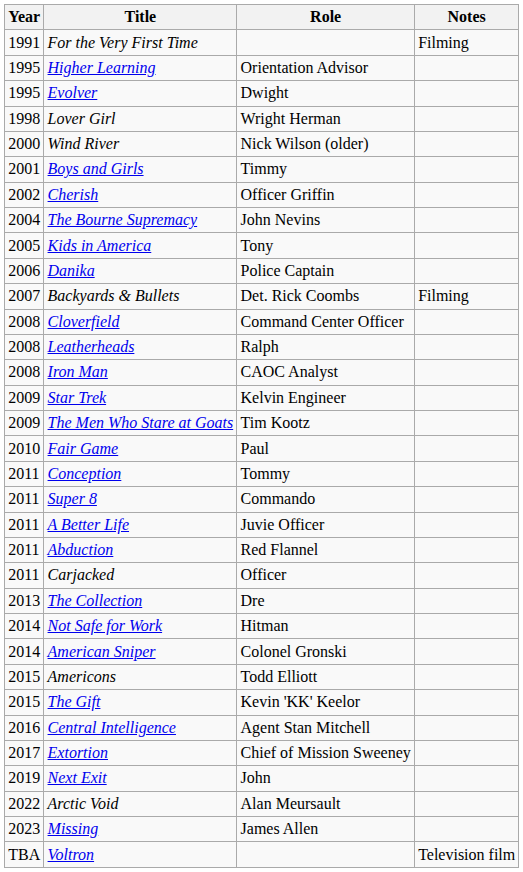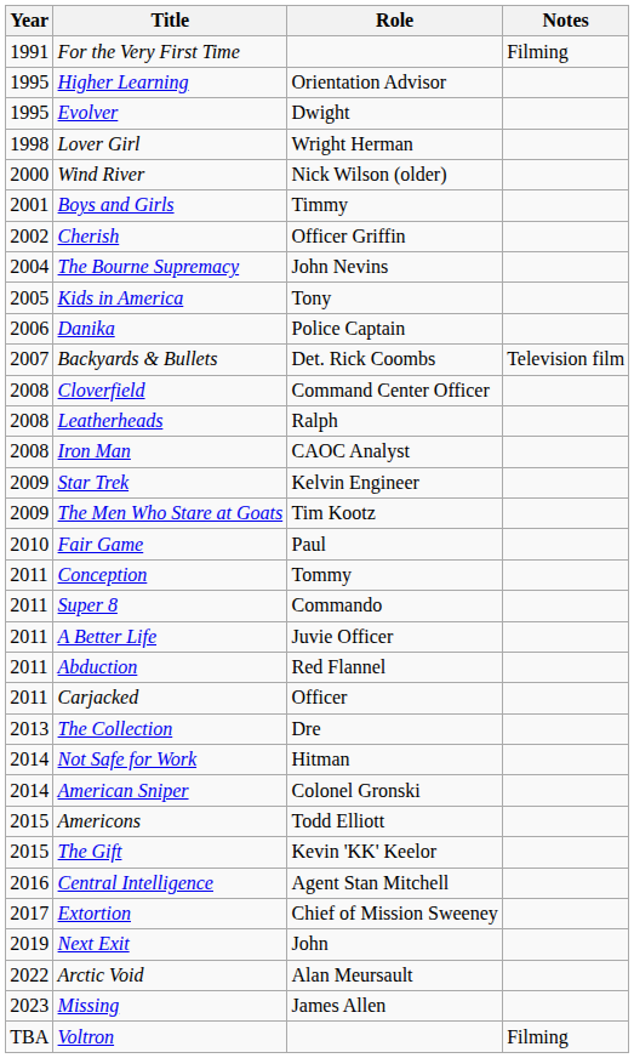Backyards & Bullets | Notes: Filming -> Television film
Voltron | Notes: Television film -> Filming
